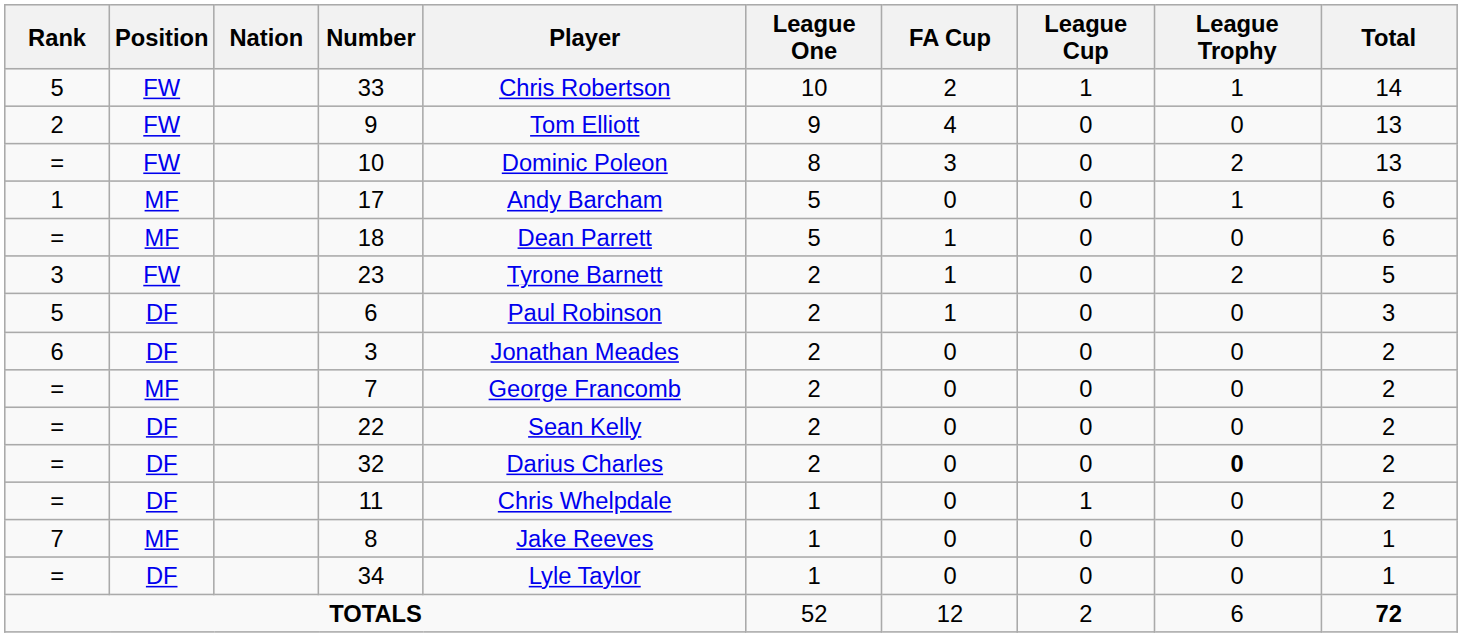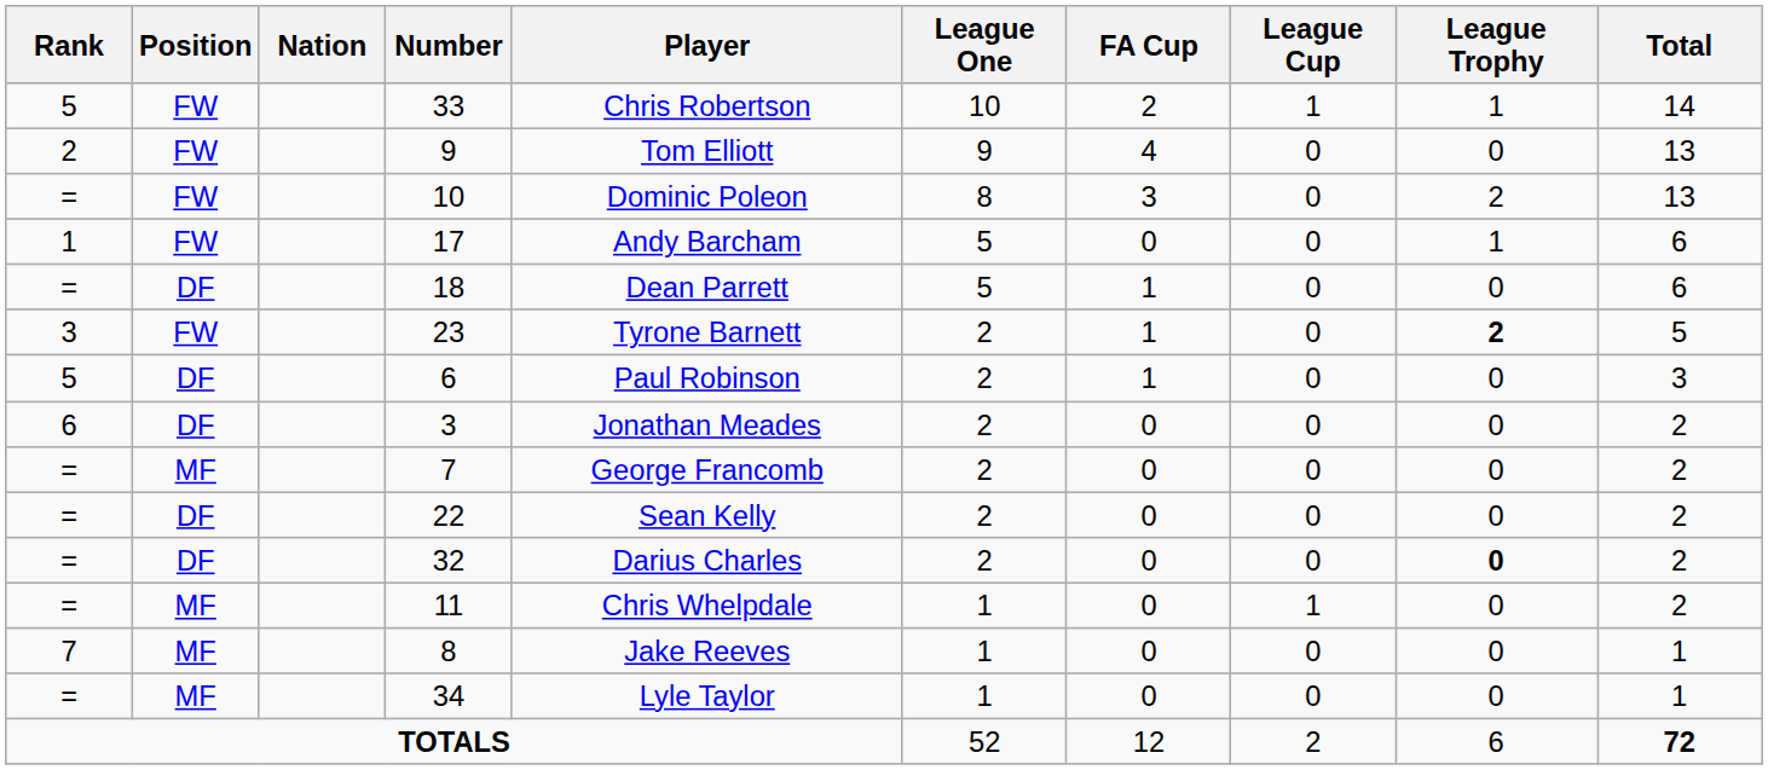17 | Position: MF -> FW
18 | Position: MF -> DF
23 | League Trophy: normal -> bold
11 | Position: DF -> MF
34 | Position: DF -> MF
